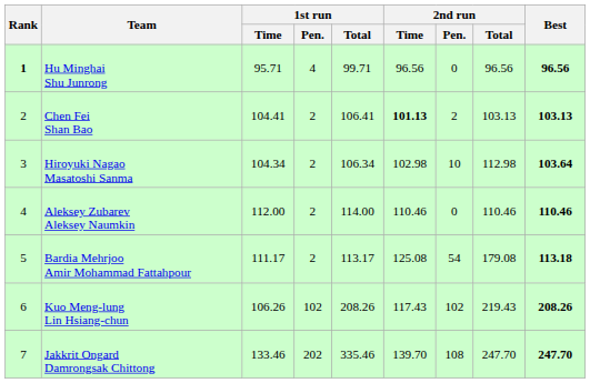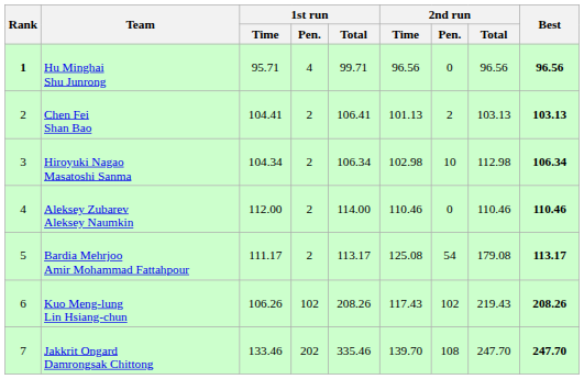Chen Fei Shan Bao | 2nd run / Time: bold -> normal
Hiroyuki Nagao Masatoshi Sanma | Best: 103.64 -> 106.34
Bardia Mehrjoo Amir Mohammad Fattahpour | Best: 113.18 -> 113.17
